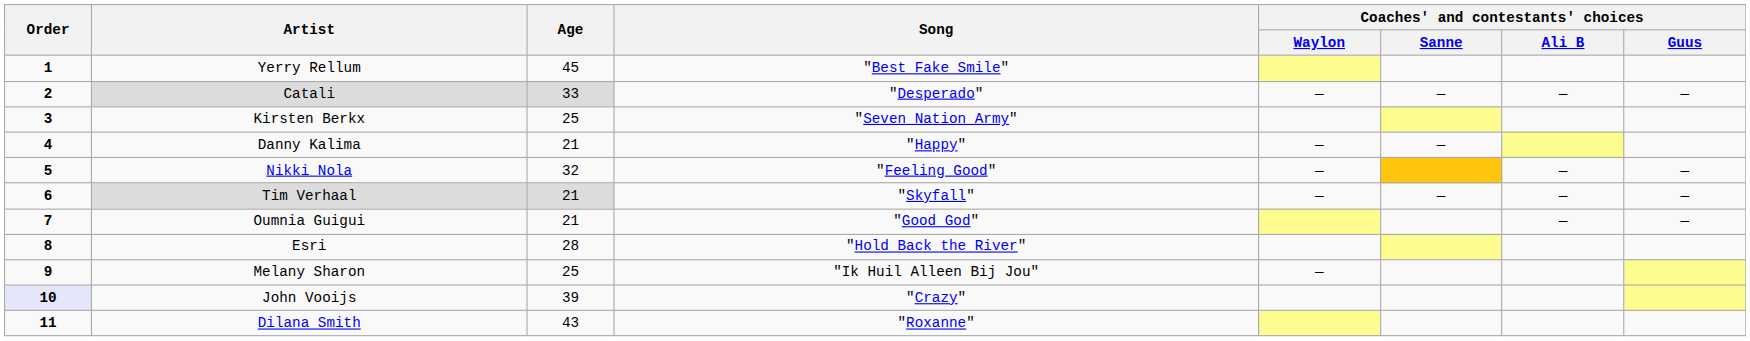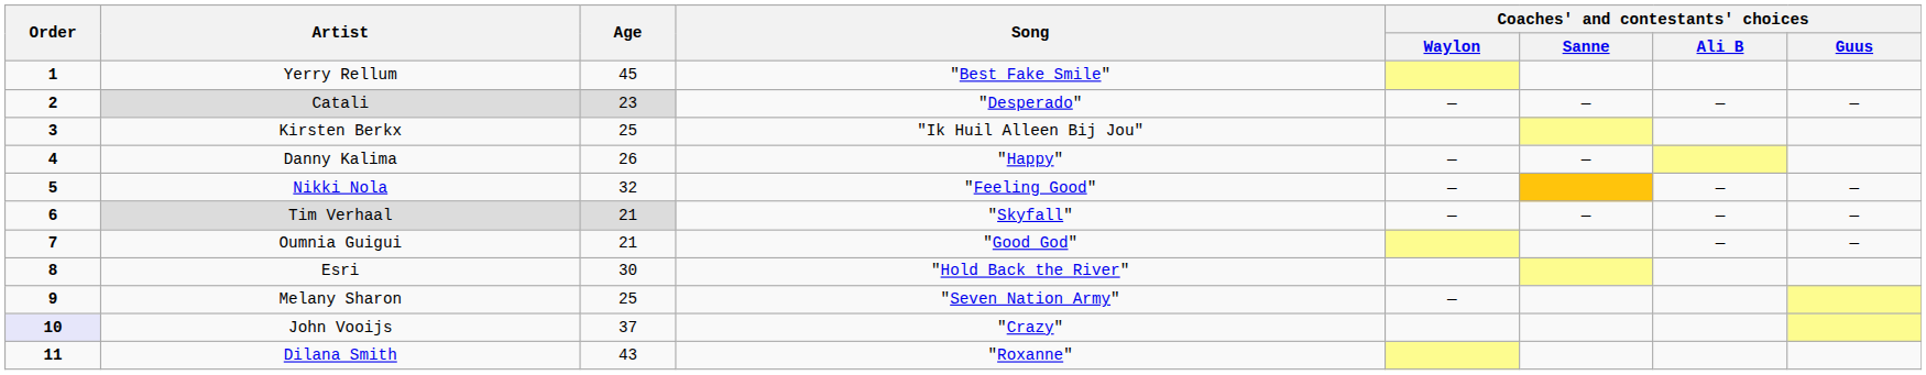Catali | Age: 33 -> 23
Kirsten Berkx | Song: "Seven Nation Army" -> "Ik Huil Alleen Bij Jou"
Danny Kalima | Age: 21 -> 26
Esri | Age: 28 -> 30
Melany Sharon | Song: "Ik Huil Alleen Bij Jou" -> "Seven Nation Army"
John Vooijs | Age: 39 -> 37
